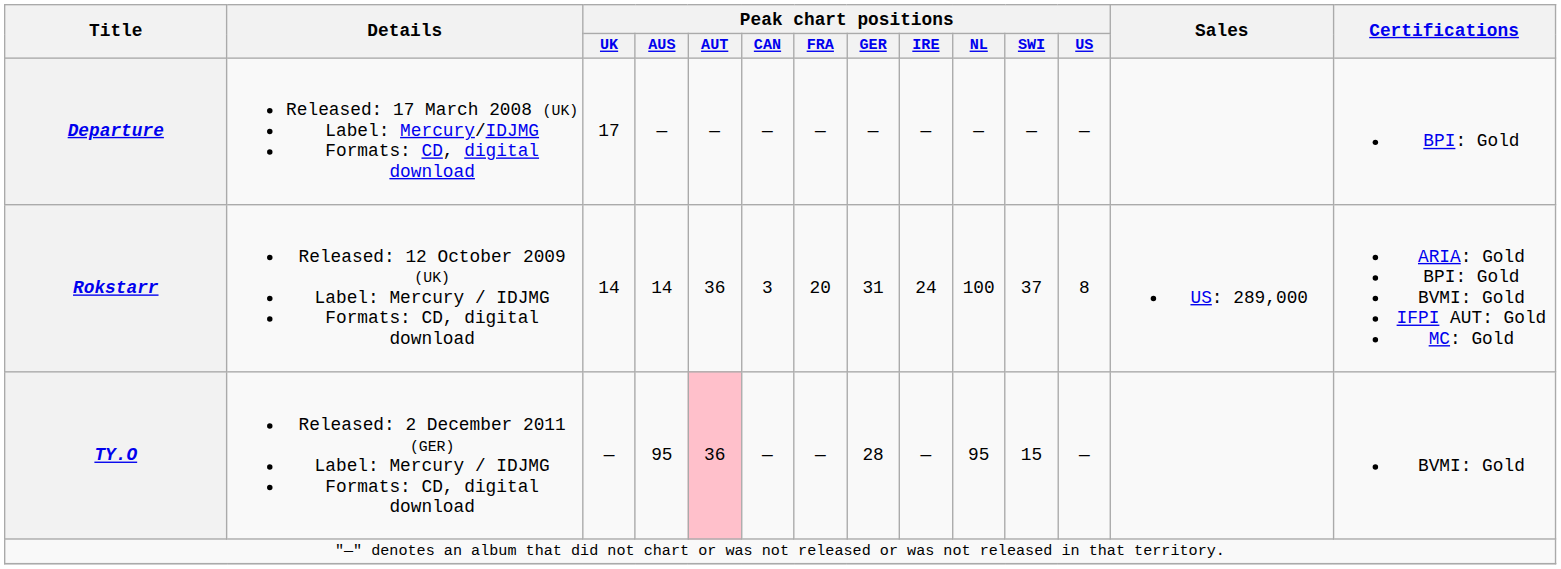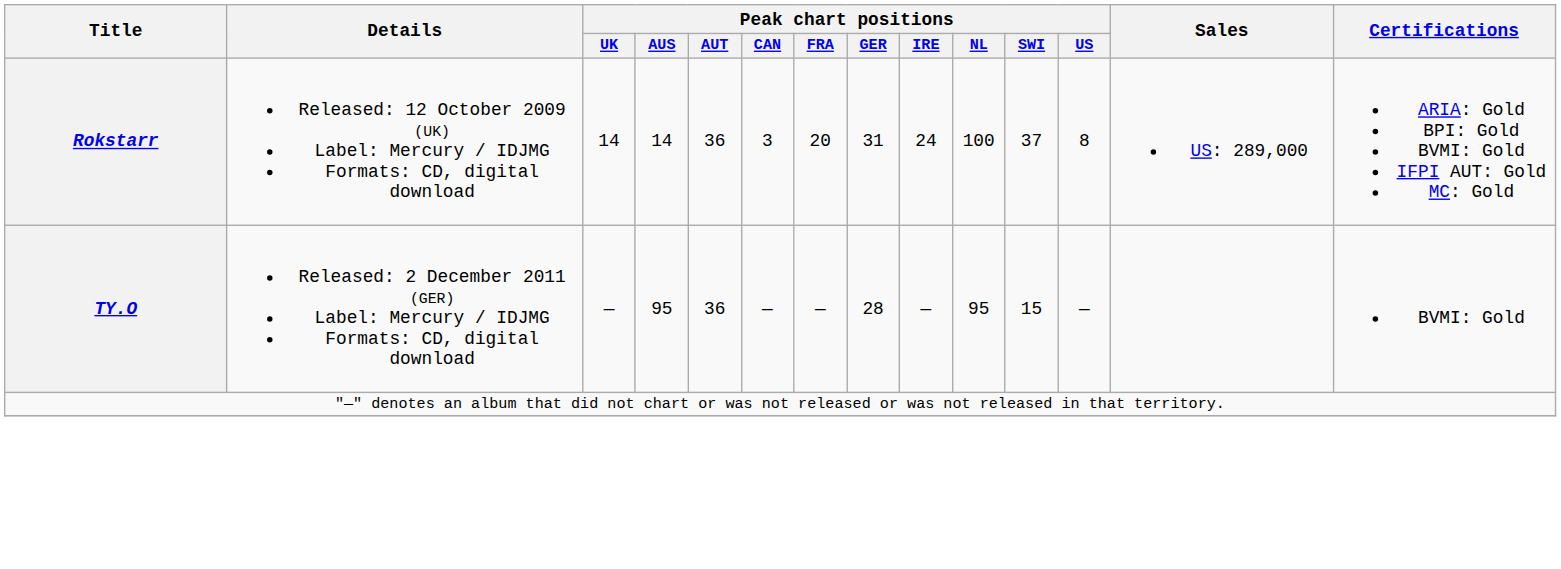- row: Departure | Released: 17 March 2008 (UK) Label: Mercury/IDJMG Formats: CD, digital download | 17 | — | — | — | — | — | — | — | — | — | BPI: Gold
TY.O | Peak chart positions / AUT: pink background -> no background
